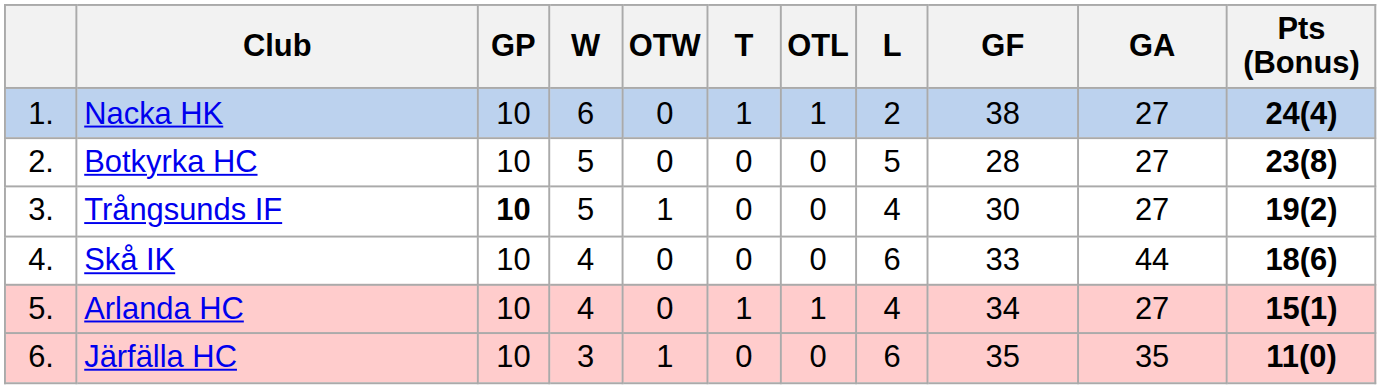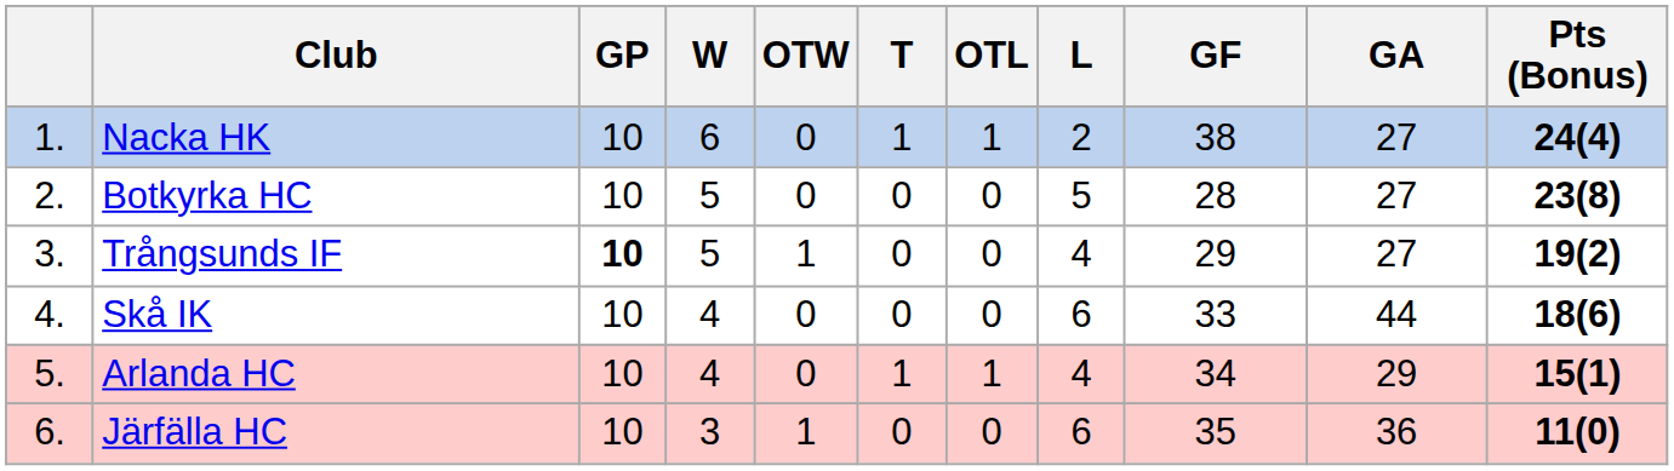Trångsunds IF | GF: 30 -> 29
Arlanda HC | GA: 27 -> 29
Järfälla HC | GA: 35 -> 36
